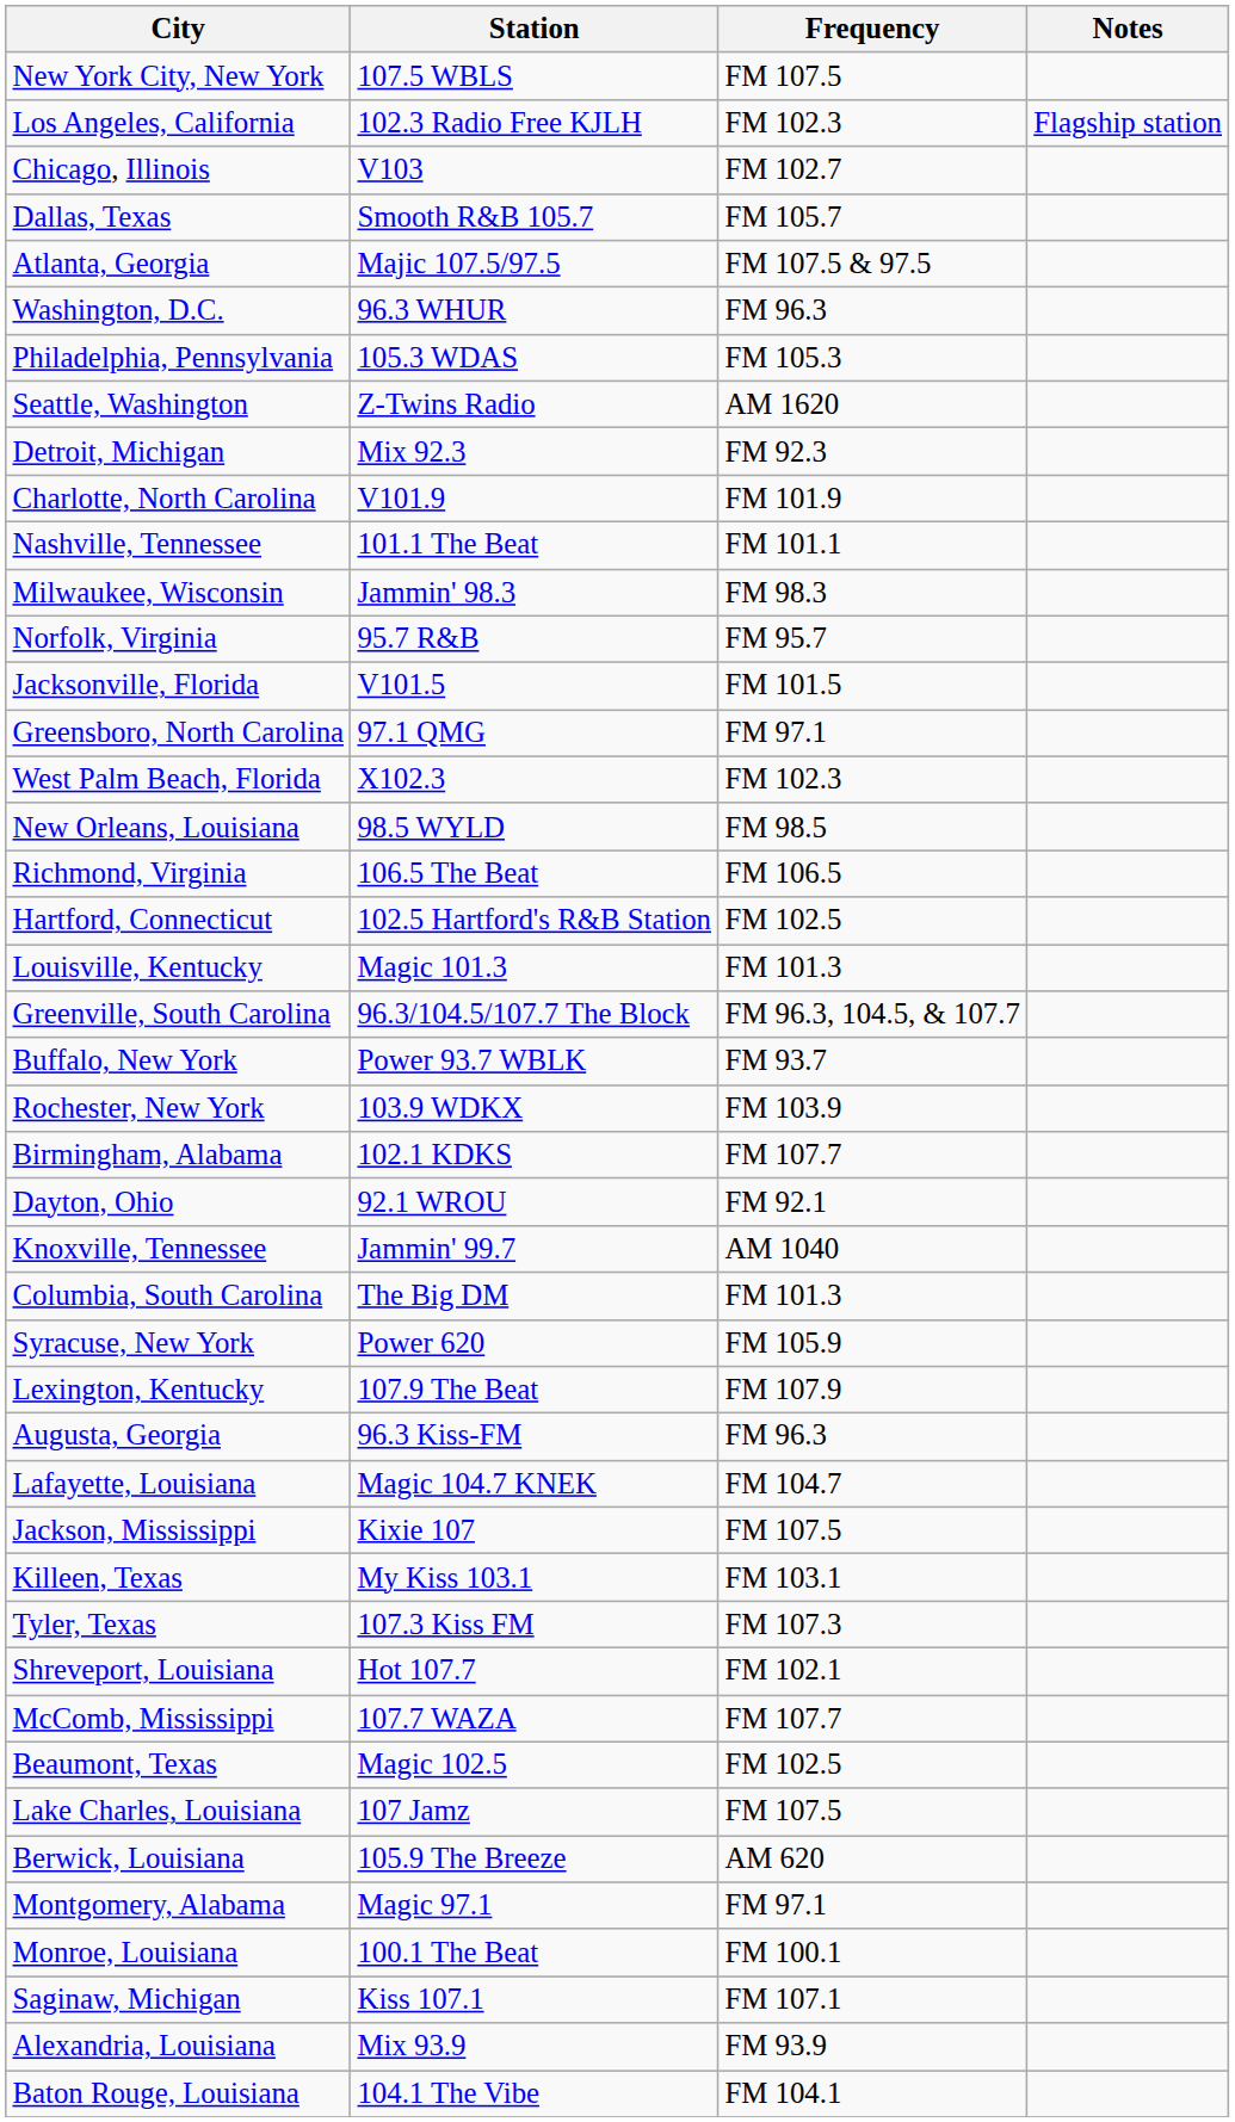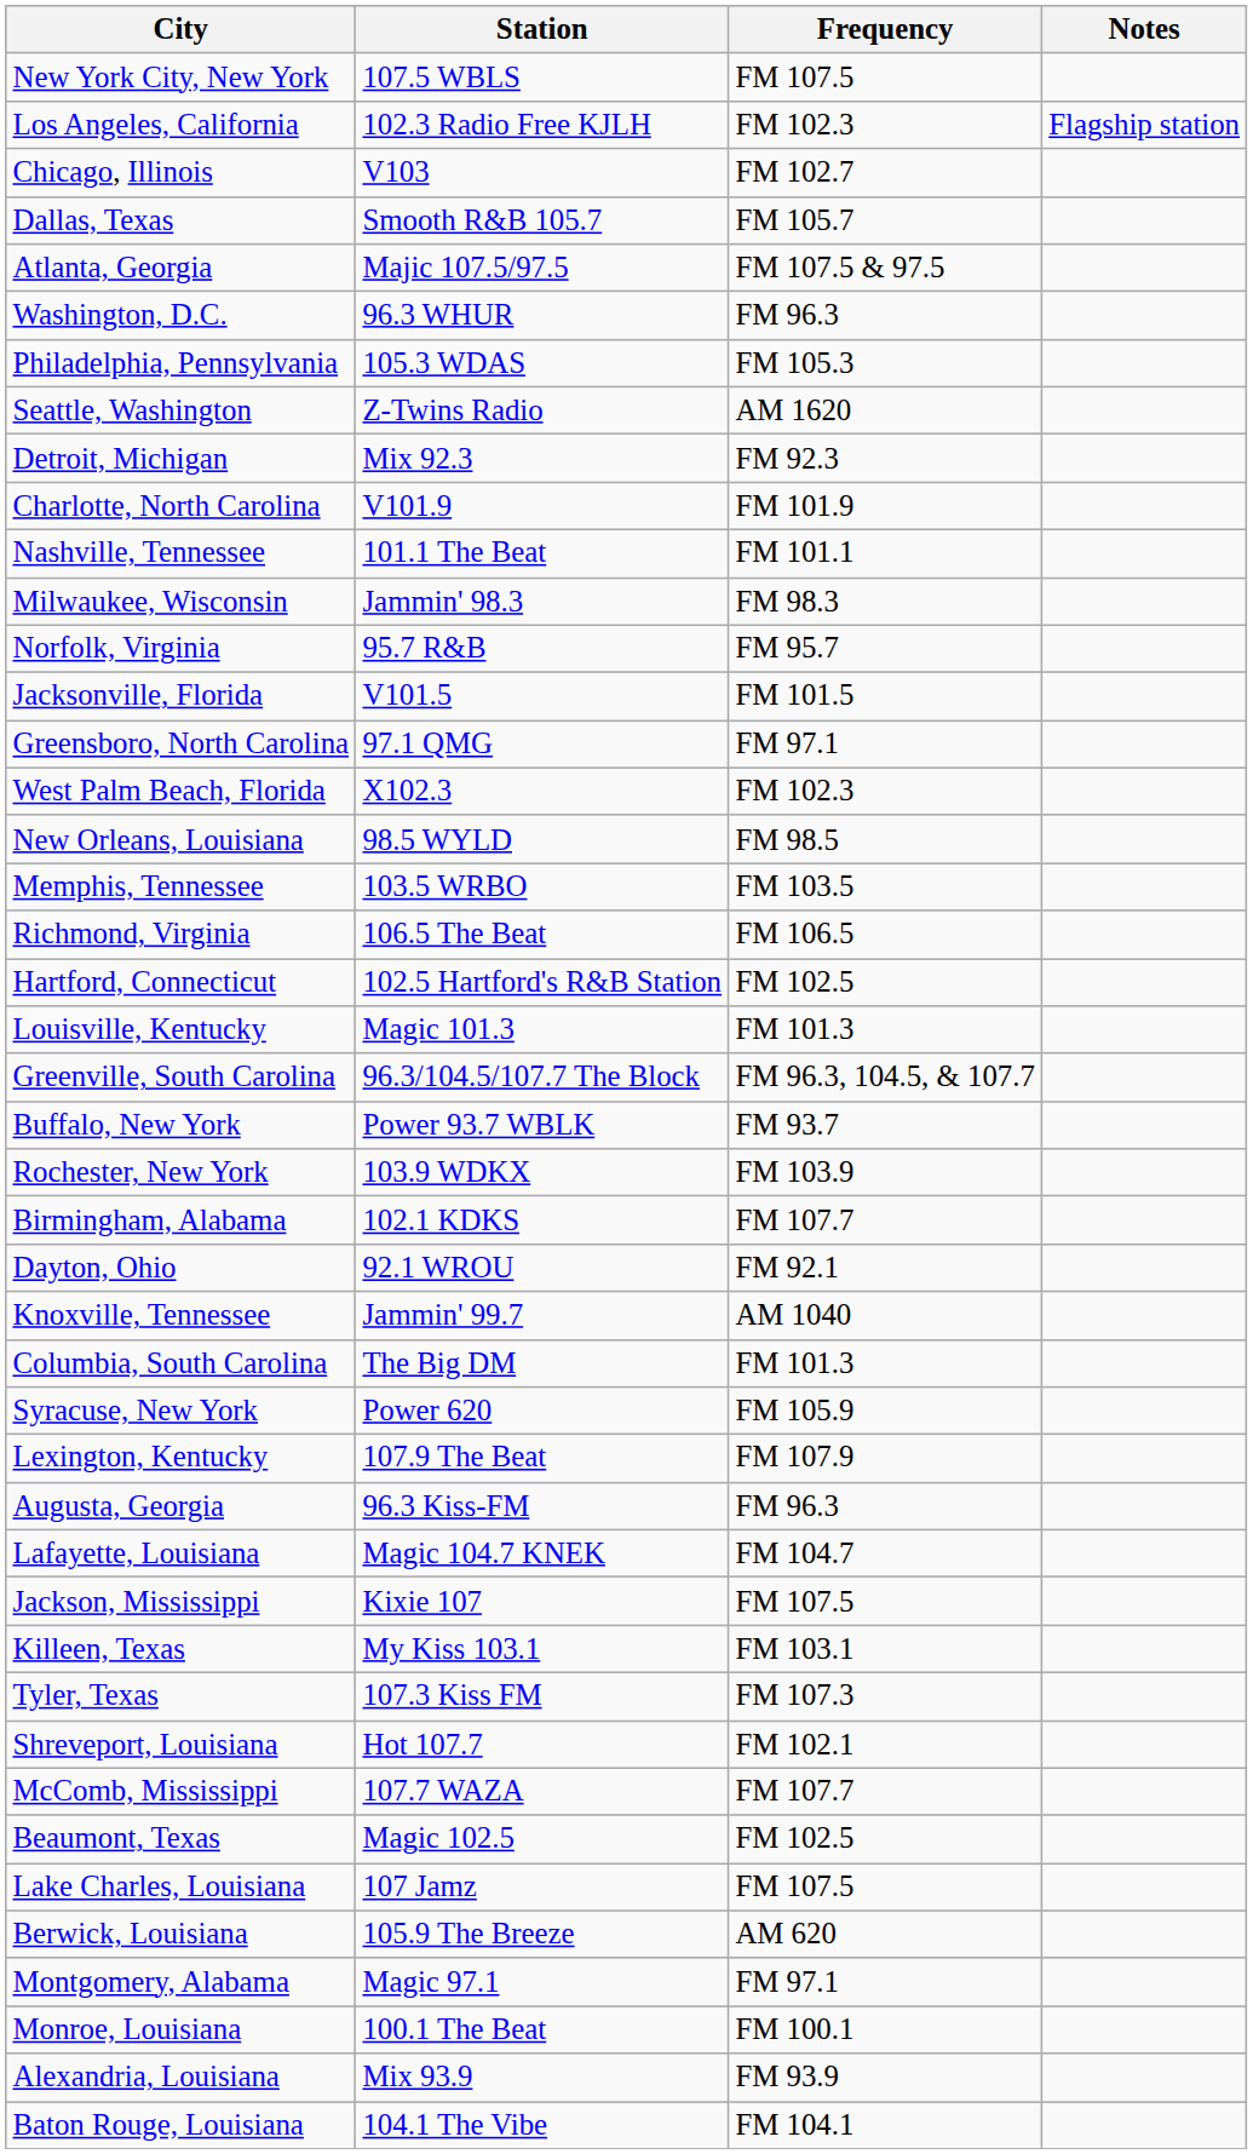+ row: Memphis, Tennessee | 103.5 WRBO | FM 103.5
- row: Saginaw, Michigan | Kiss 107.1 | FM 107.1
